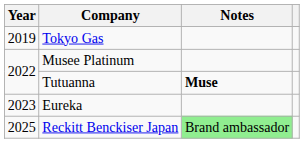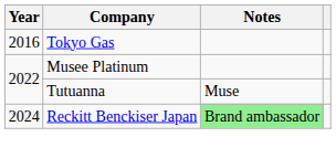Tokyo Gas | Year: 2019 -> 2016
Tutuanna | Notes: bold -> normal
- row: 2023 | Eureka
Reckitt Benckiser Japan | Year: 2025 -> 2024
